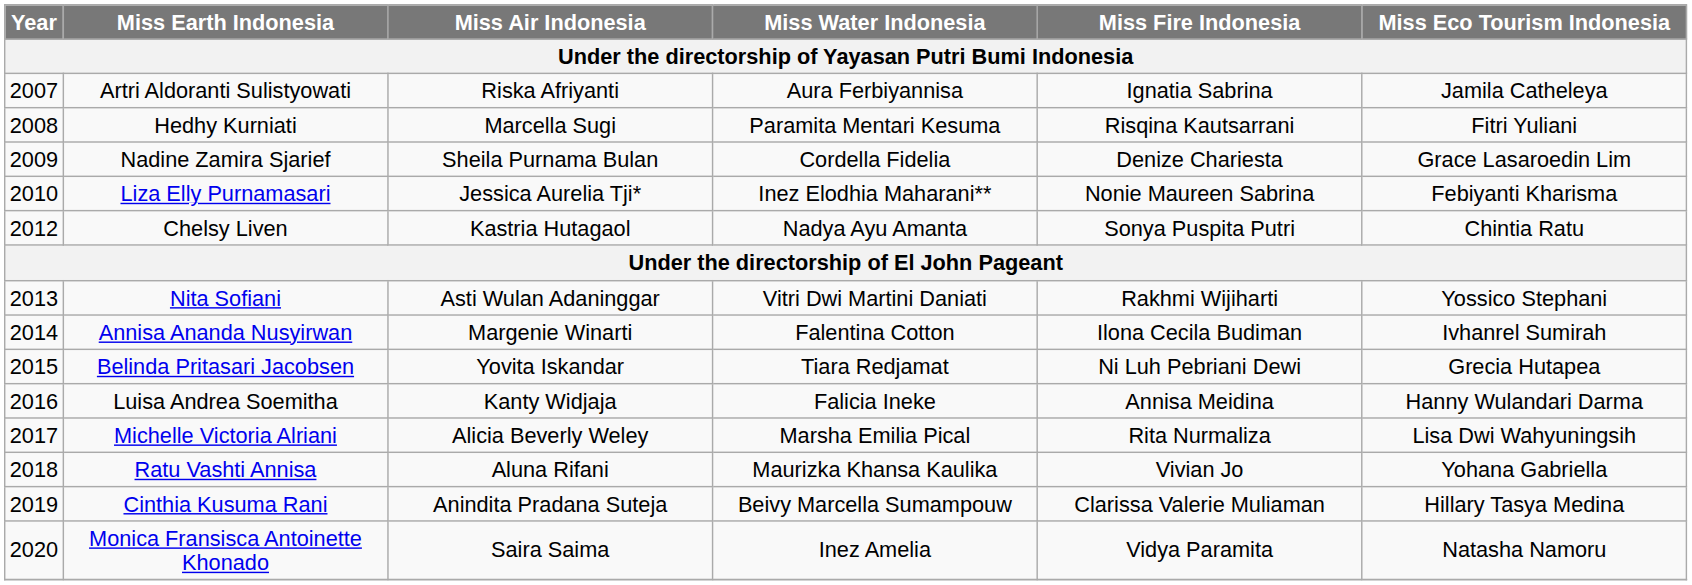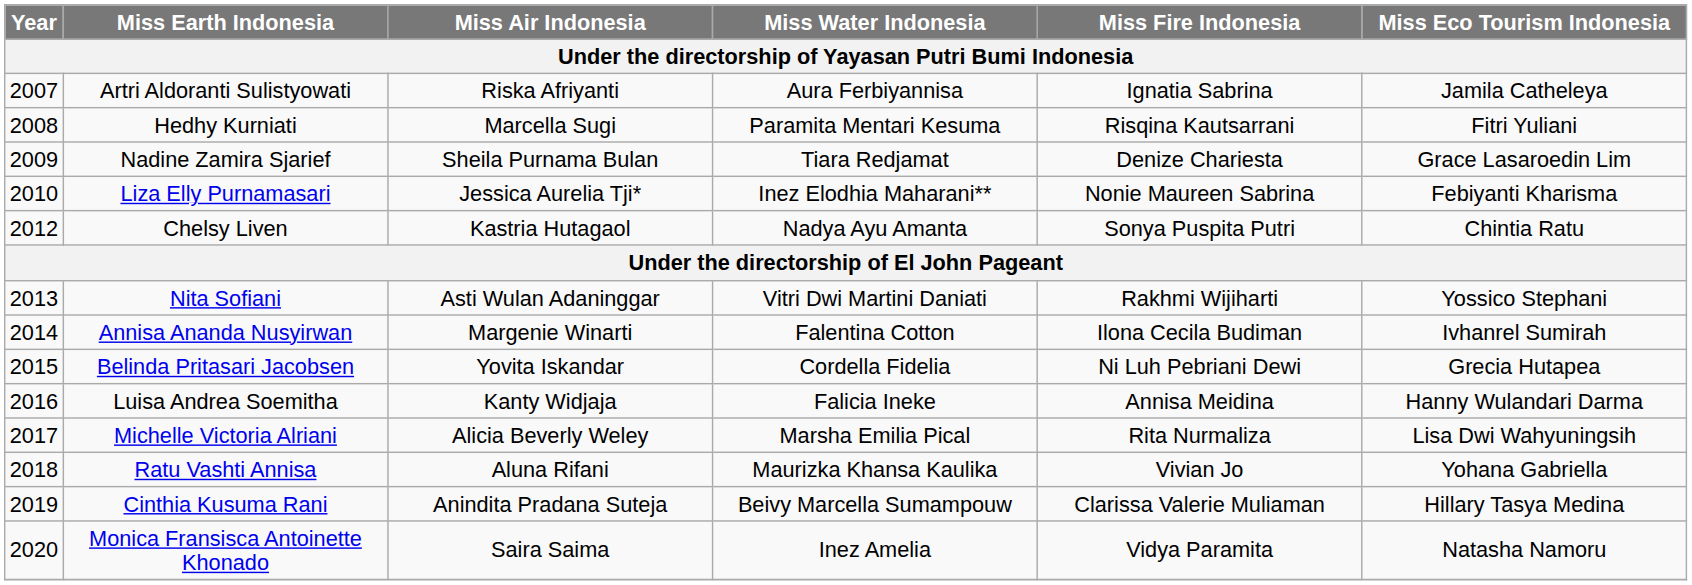Nadine Zamira Sjarief | Miss Water Indonesia: Cordella Fidelia -> Tiara Redjamat
Belinda Pritasari Jacobsen | Miss Water Indonesia: Tiara Redjamat -> Cordella Fidelia
